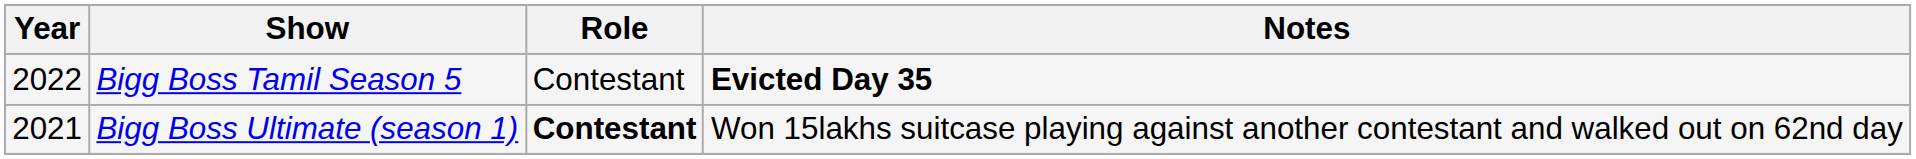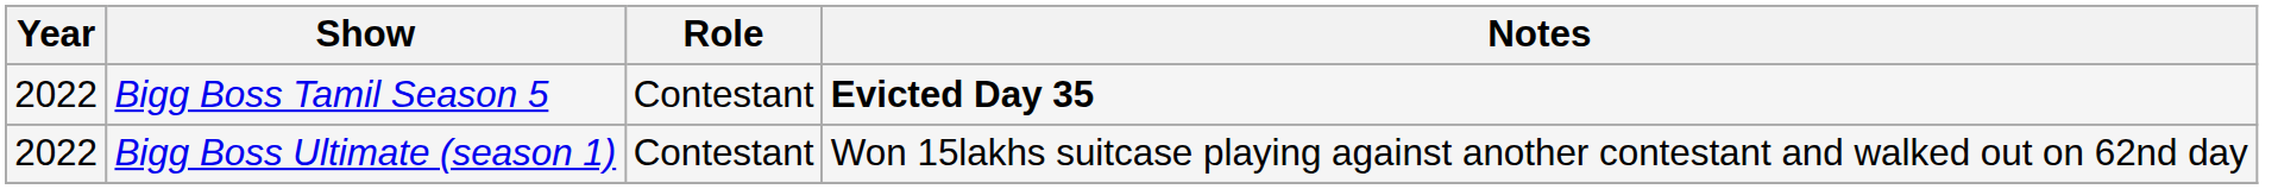Bigg Boss Ultimate (season 1) | Year: 2021 -> 2022
Bigg Boss Ultimate (season 1) | Role: bold -> normal
